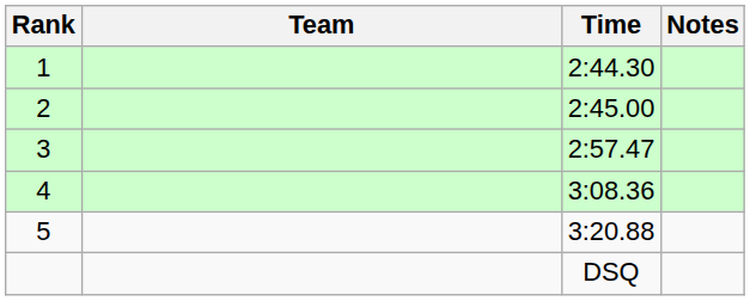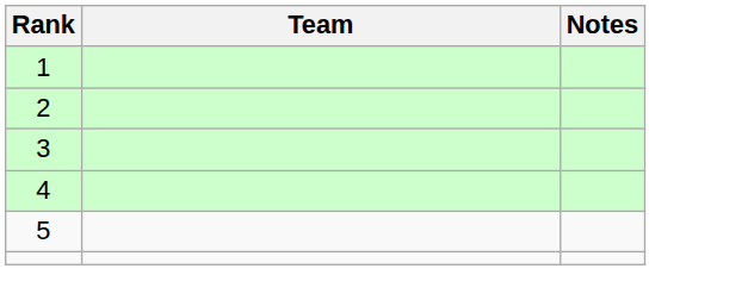- column: Time | 2:44.30 | 2:45.00 | 2:57.47 | 3:08.36 | 3:20.88 | DSQ
